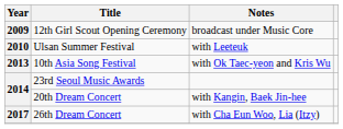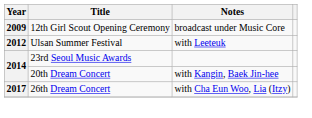Ulsan Summer Festival | Year: 2010 -> 2012
- row: 2013 | 10th Asia Song Festival | with Ok Taec-yeon and Kris Wu
